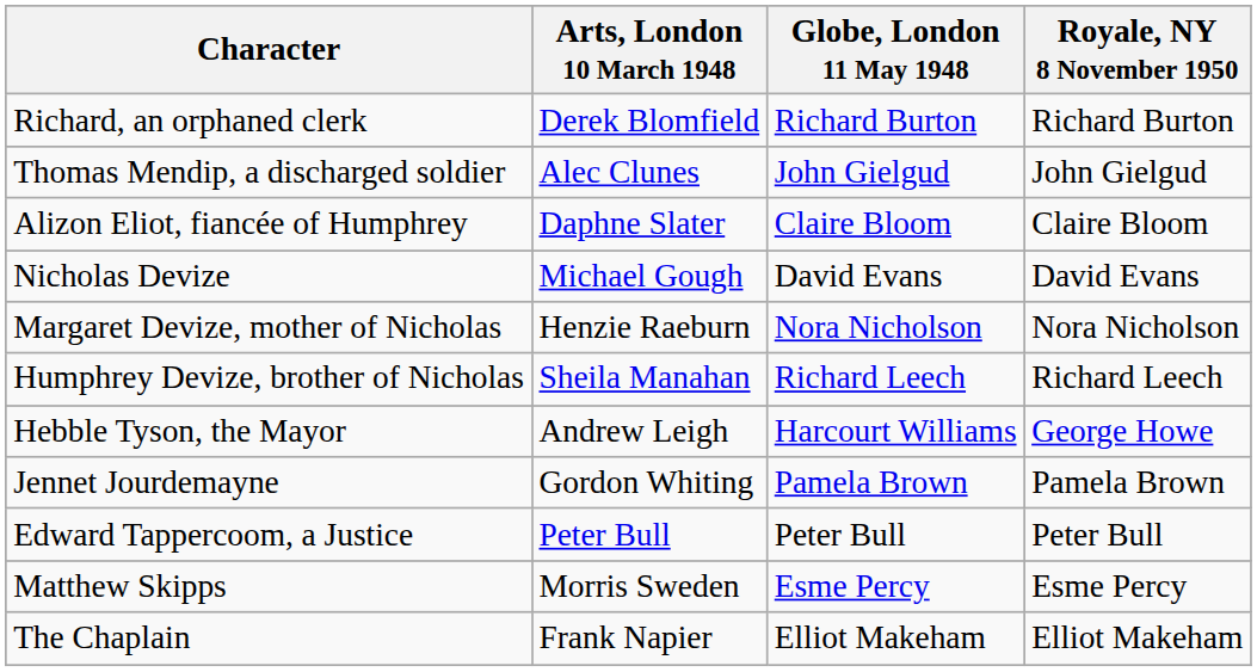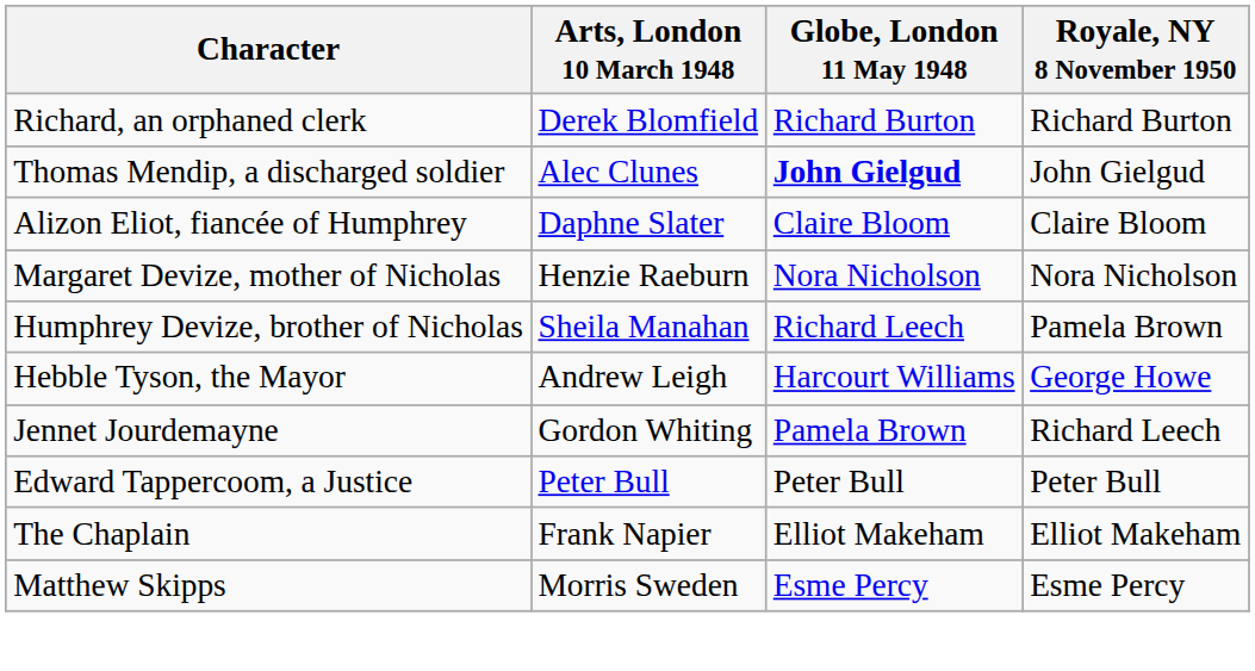Thomas Mendip, a discharged soldier | Globe, London 11 May 1948: normal -> bold
- row: Nicholas Devize | Michael Gough | David Evans | David Evans
Humphrey Devize, brother of Nicholas | Royale, NY 8 November 1950: Richard Leech -> Pamela Brown
Jennet Jourdemayne | Royale, NY 8 November 1950: Pamela Brown -> Richard Leech
rows swapped: The Chaplain <-> Matthew Skipps
